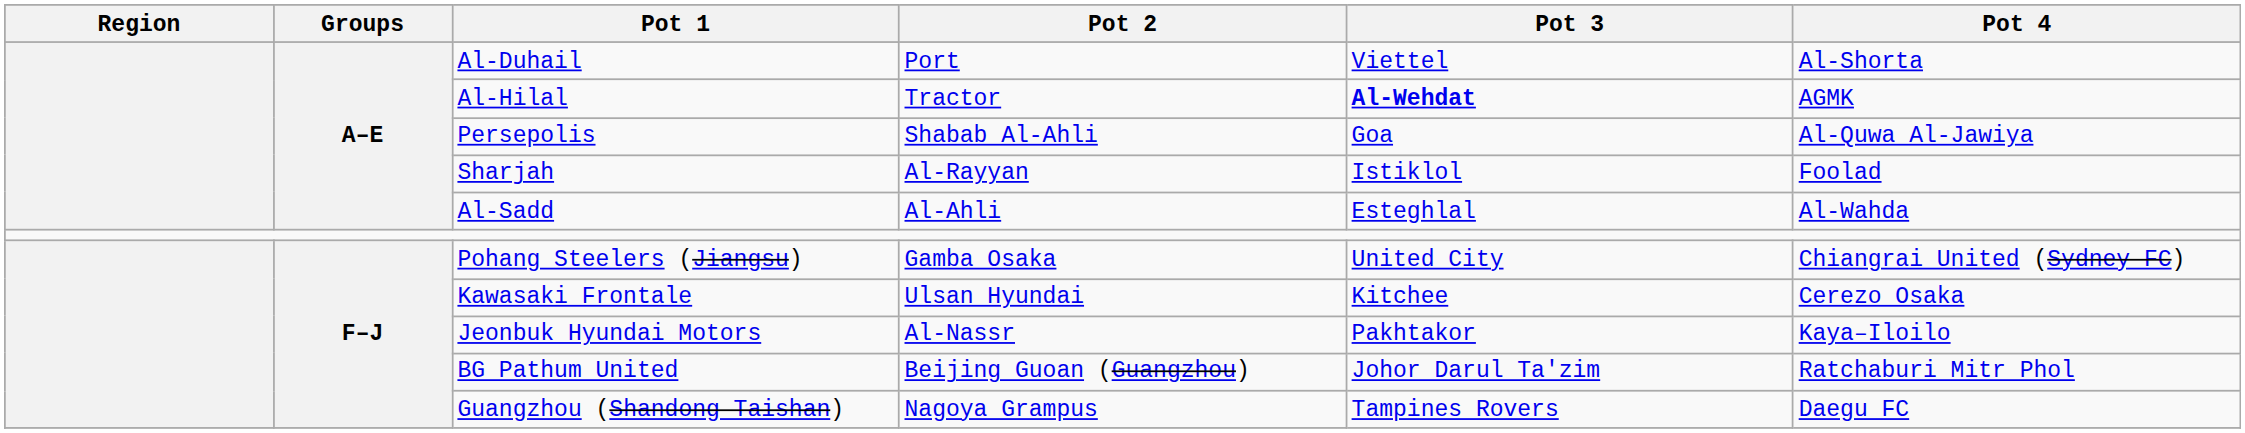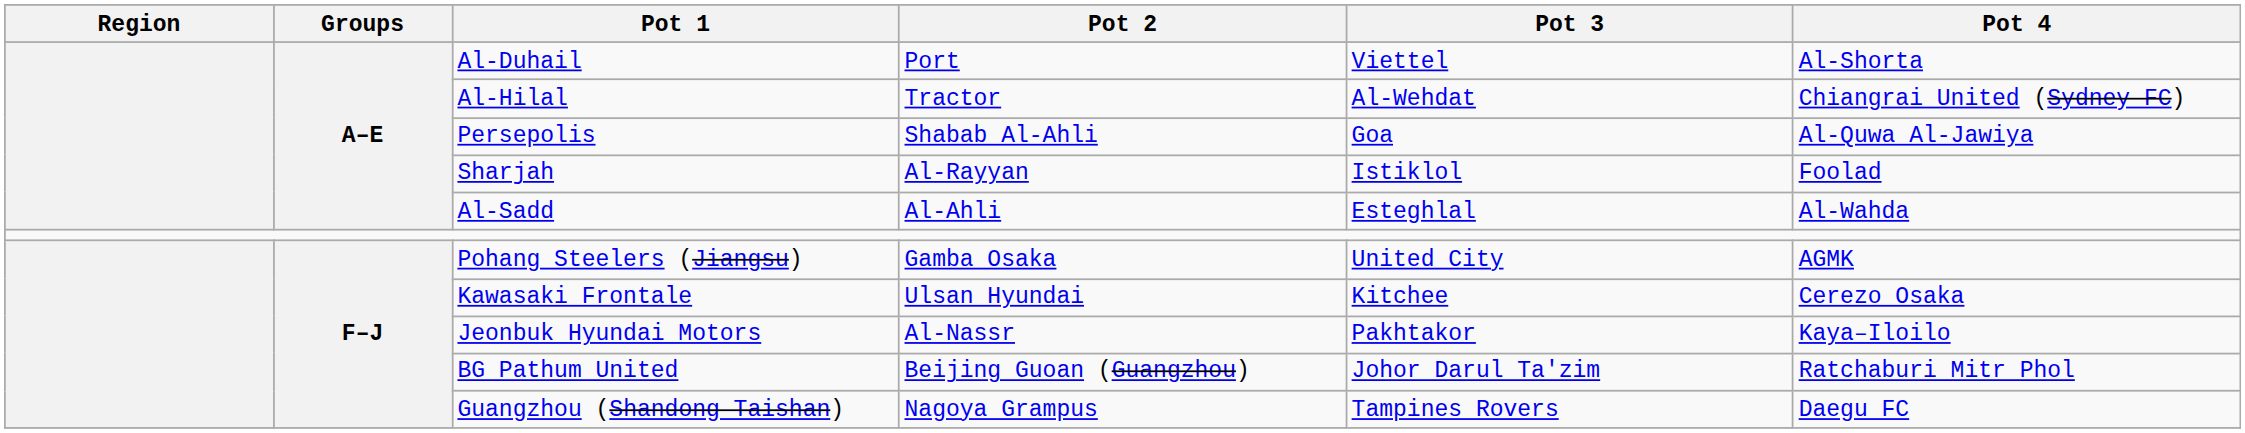Al-Hilal | Pot 3: bold -> normal
Al-Hilal | Pot 4: AGMK -> Chiangrai United (Sydney FC)
Pohang Steelers (Jiangsu) | Pot 4: Chiangrai United (Sydney FC) -> AGMK
